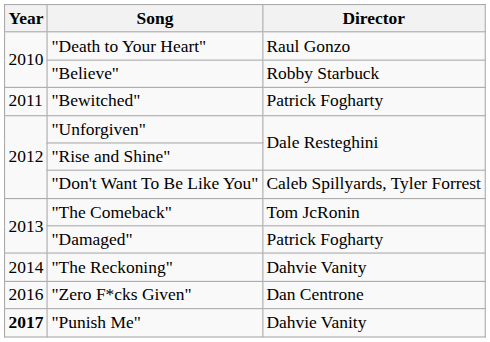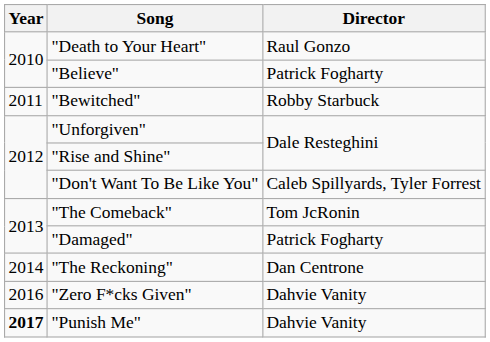"Believe" | Director: Robby Starbuck -> Patrick Fogharty
"Bewitched" | Director: Patrick Fogharty -> Robby Starbuck
"The Reckoning" | Director: Dahvie Vanity -> Dan Centrone
"Zero F*cks Given" | Director: Dan Centrone -> Dahvie Vanity
